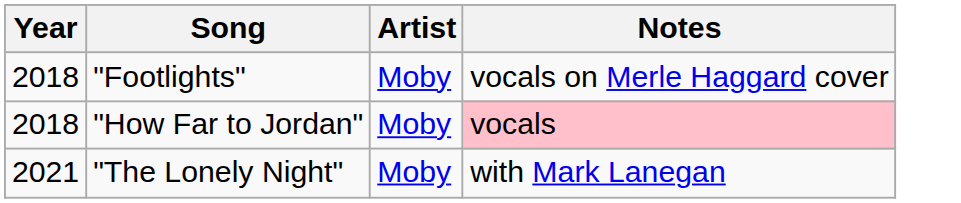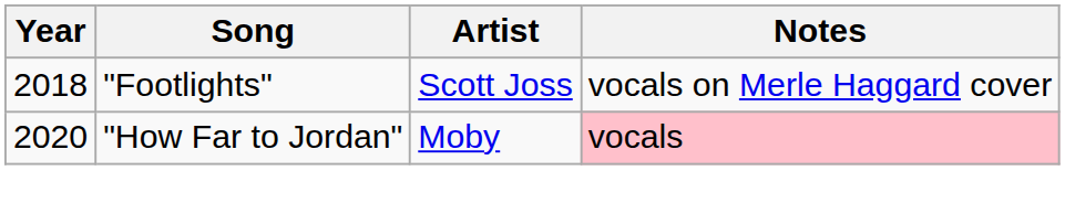"Footlights" | Artist: Moby -> Scott Joss
"How Far to Jordan" | Year: 2018 -> 2020
- row: 2021 | "The Lonely Night" | Moby | with Mark Lanegan
